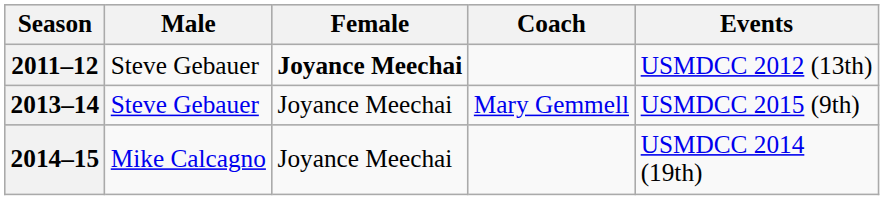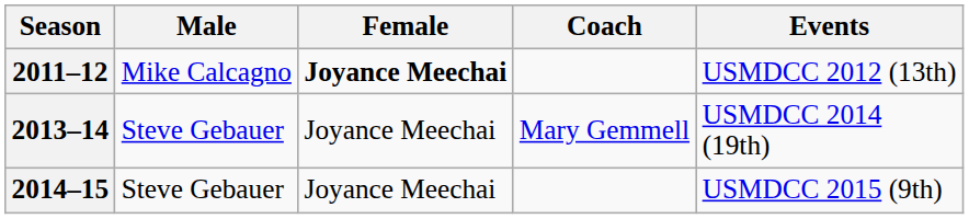2011–12 | Male: Steve Gebauer -> Mike Calcagno
2013–14 | Events: USMDCC 2015 (9th) -> USMDCC 2014 (19th)
2014–15 | Male: Mike Calcagno -> Steve Gebauer
2014–15 | Events: USMDCC 2014 (19th) -> USMDCC 2015 (9th)
